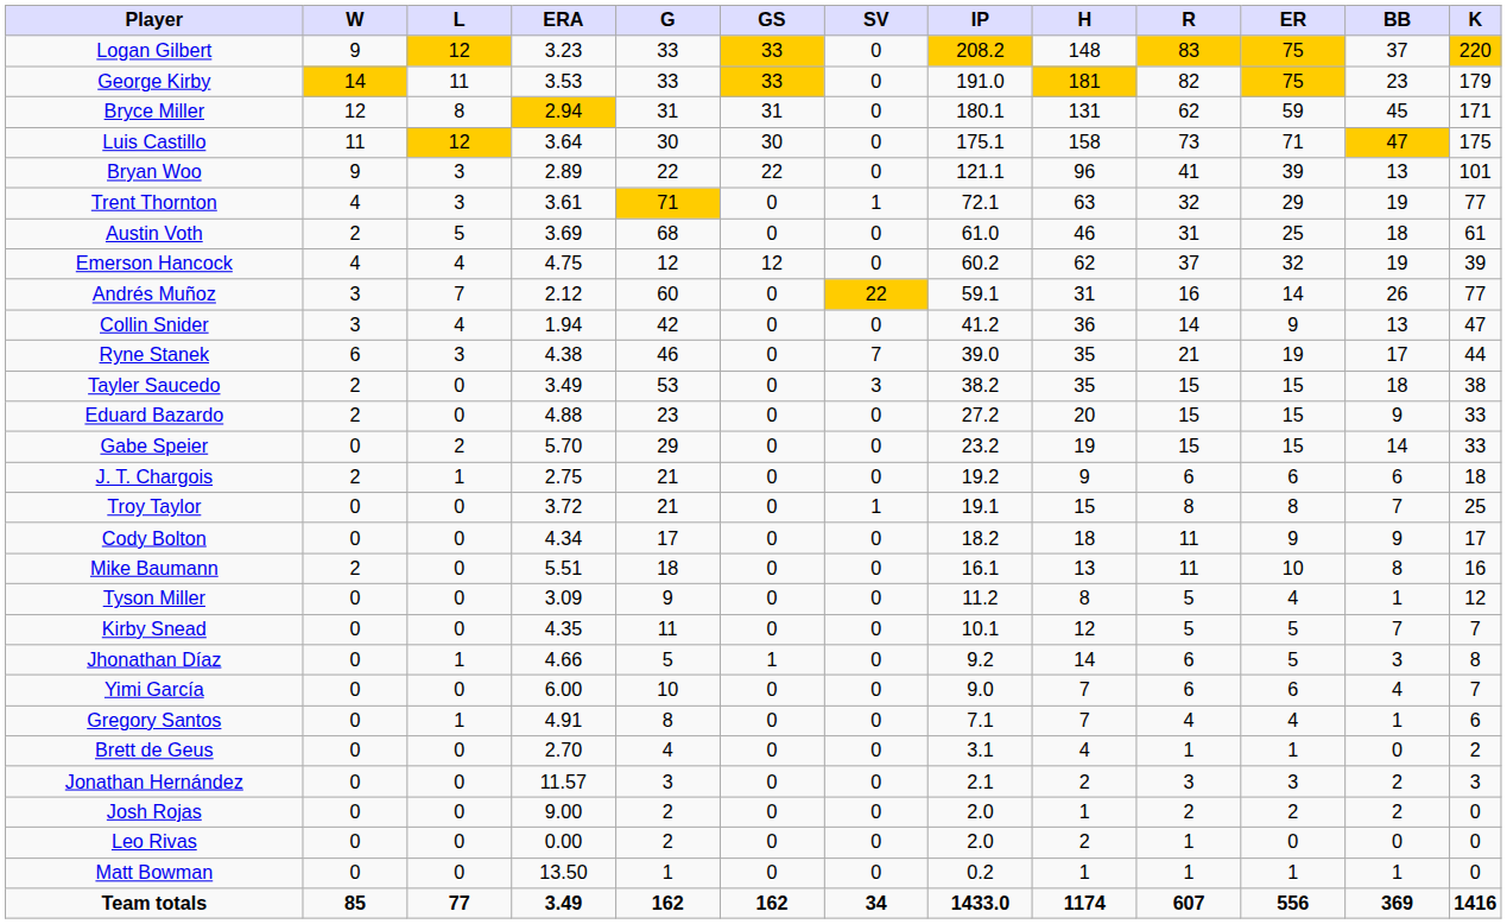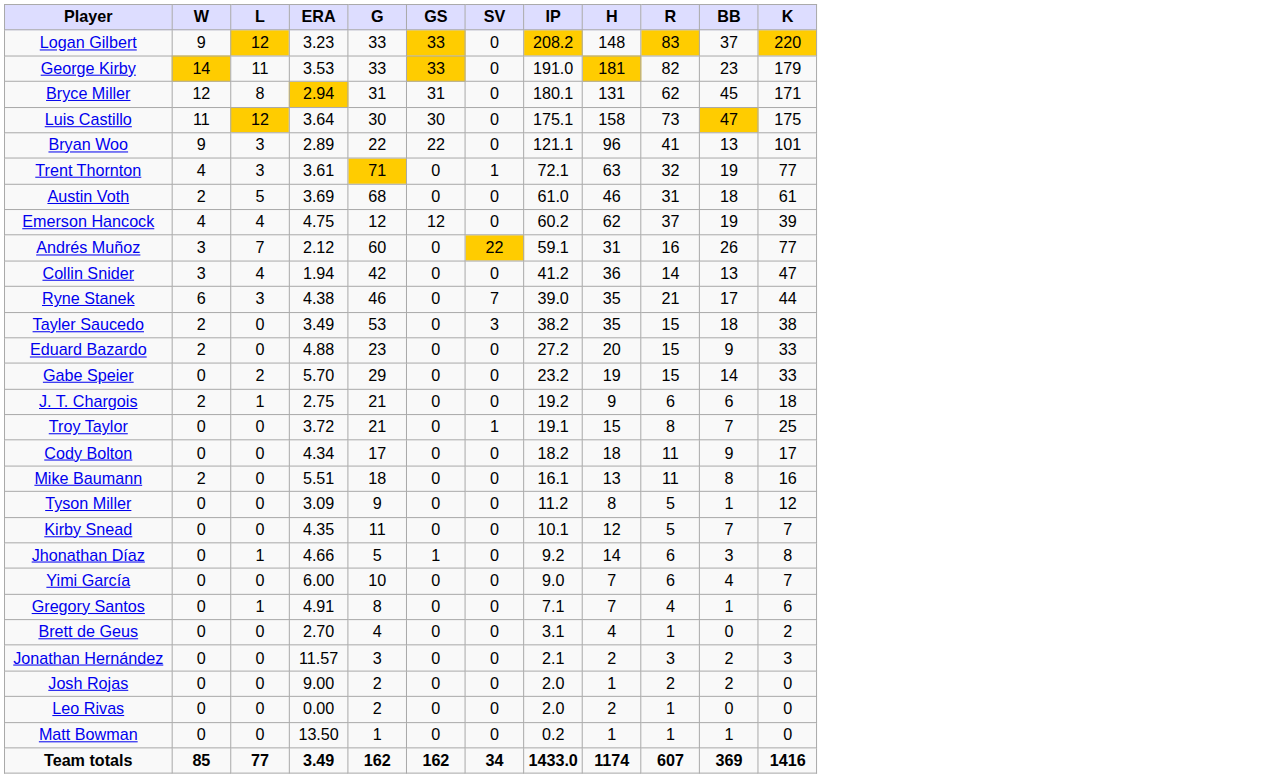- column: ER | 75 | 75 | 59 | 71 | 39 | 29 | 25 | 32 | 14 | 9 | 19 | 15 | 15 | 15 | 6 | 8 | 9 | 10 | 4 | 5 | 5 | 6 | 4 | 1 | 3 | 2 | 0 | 1 | 556
